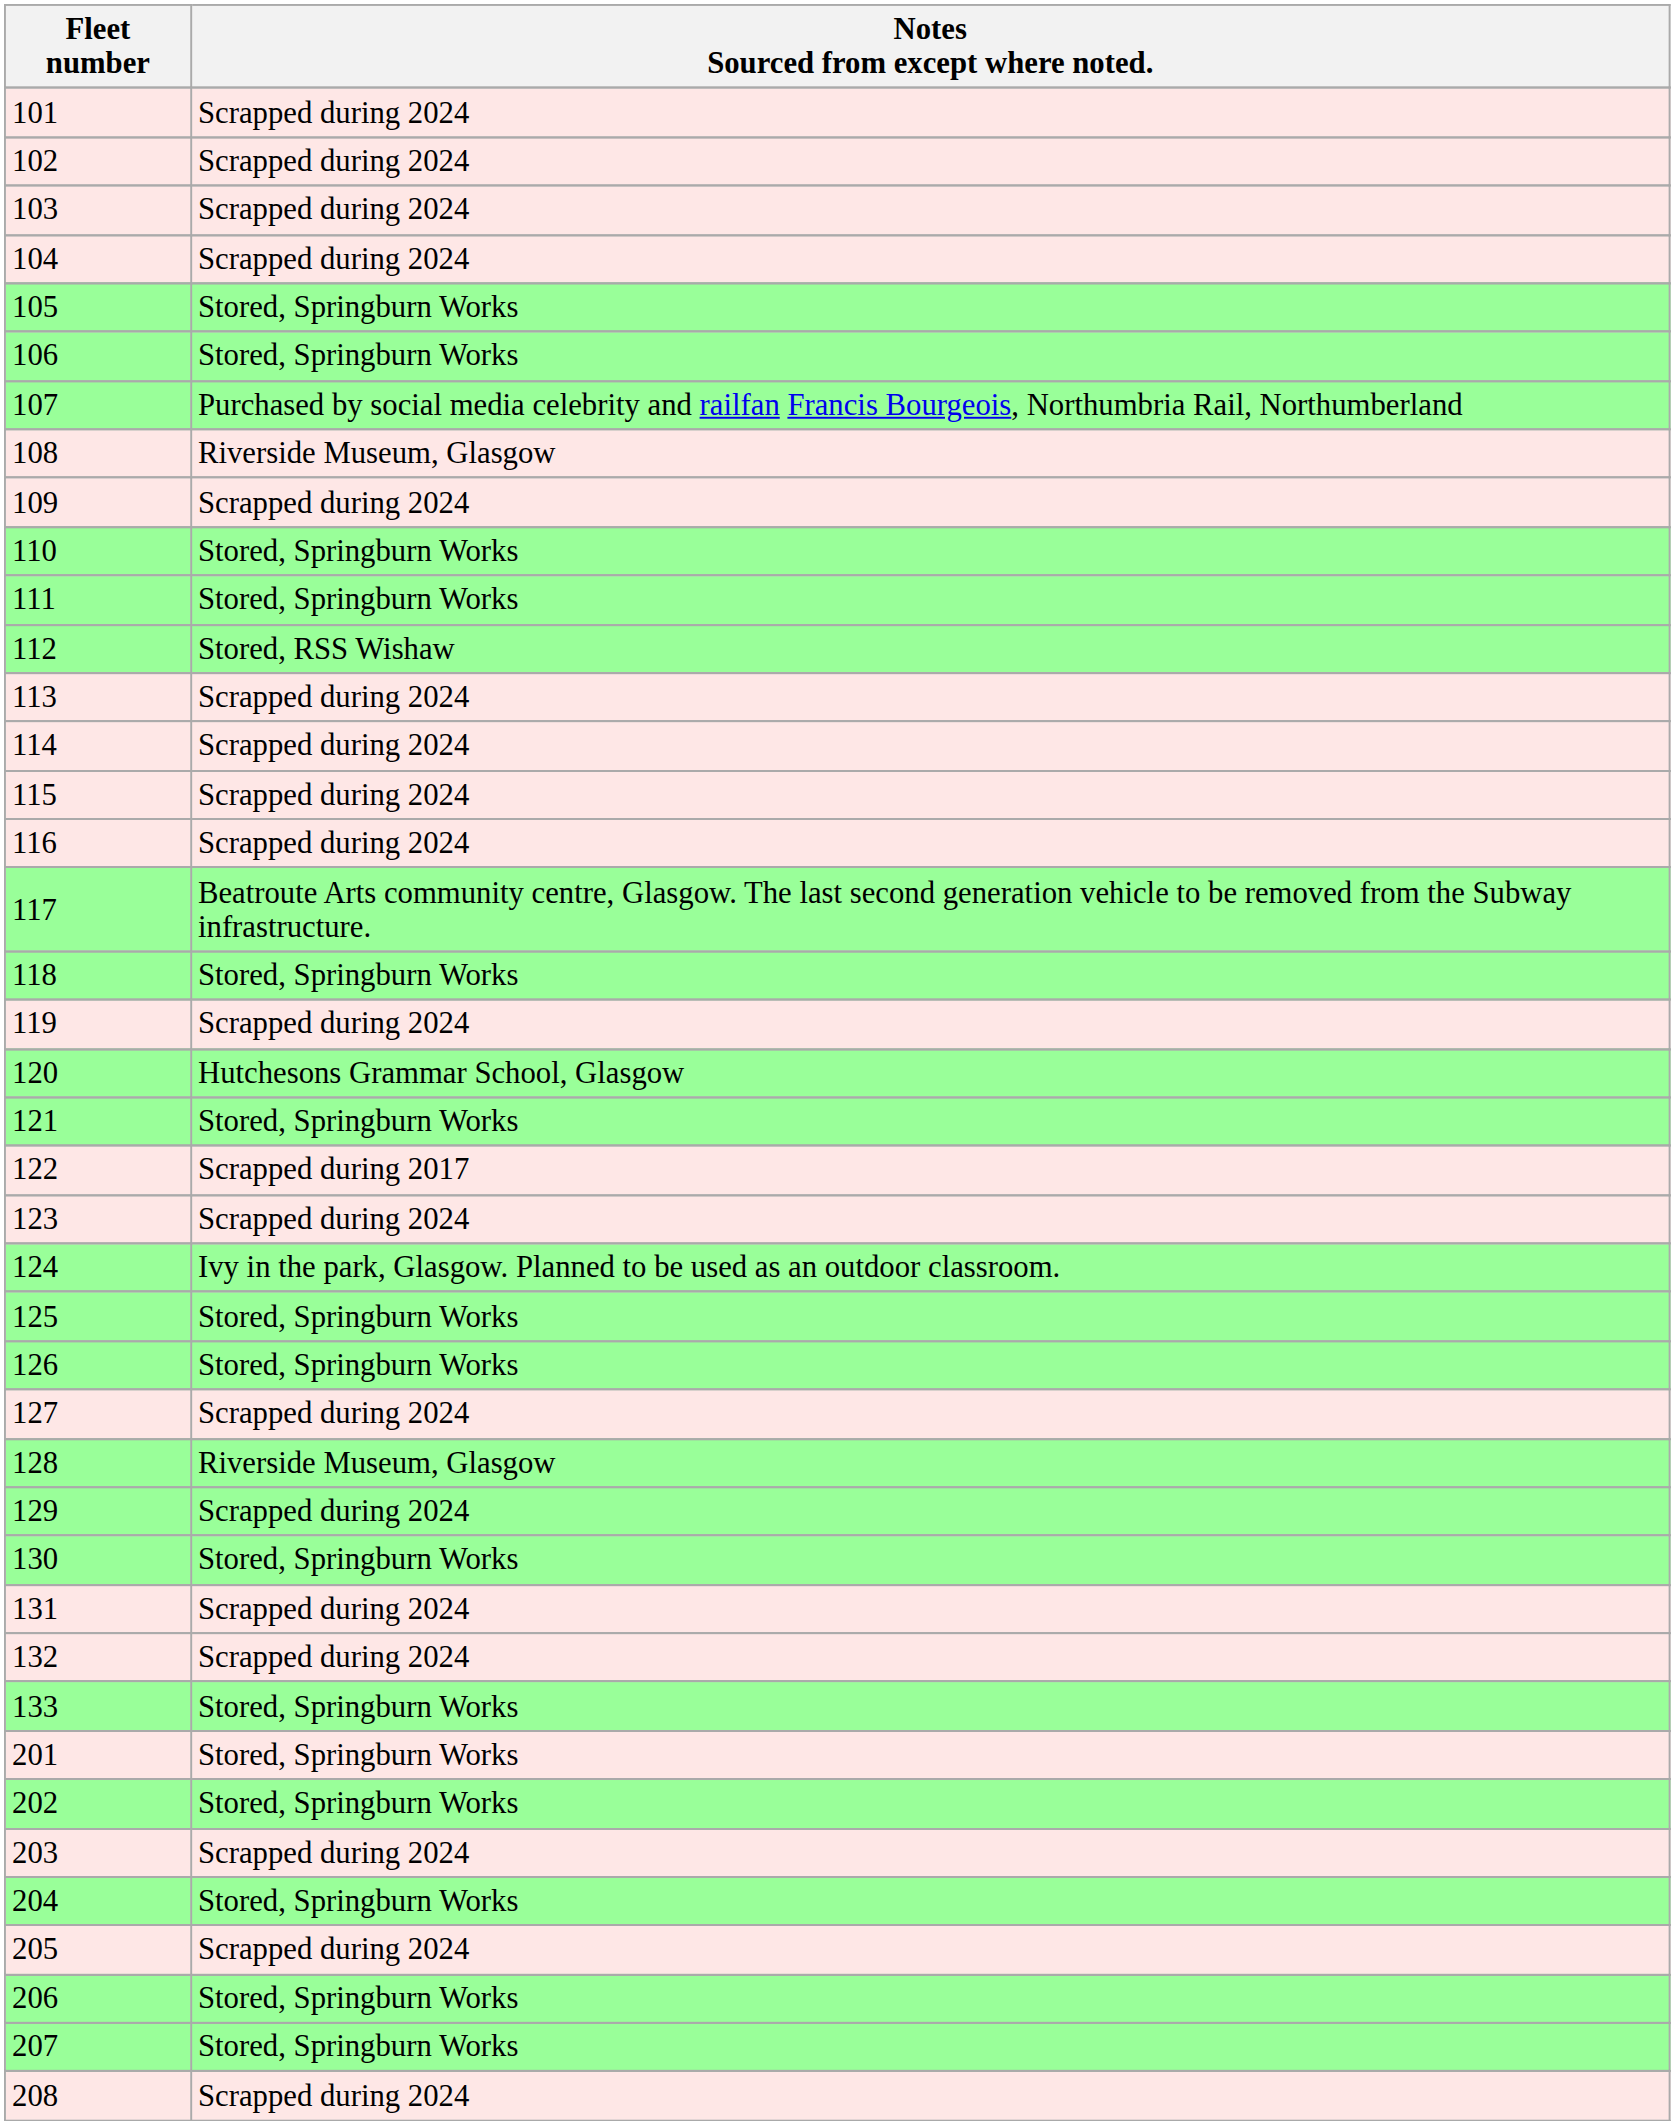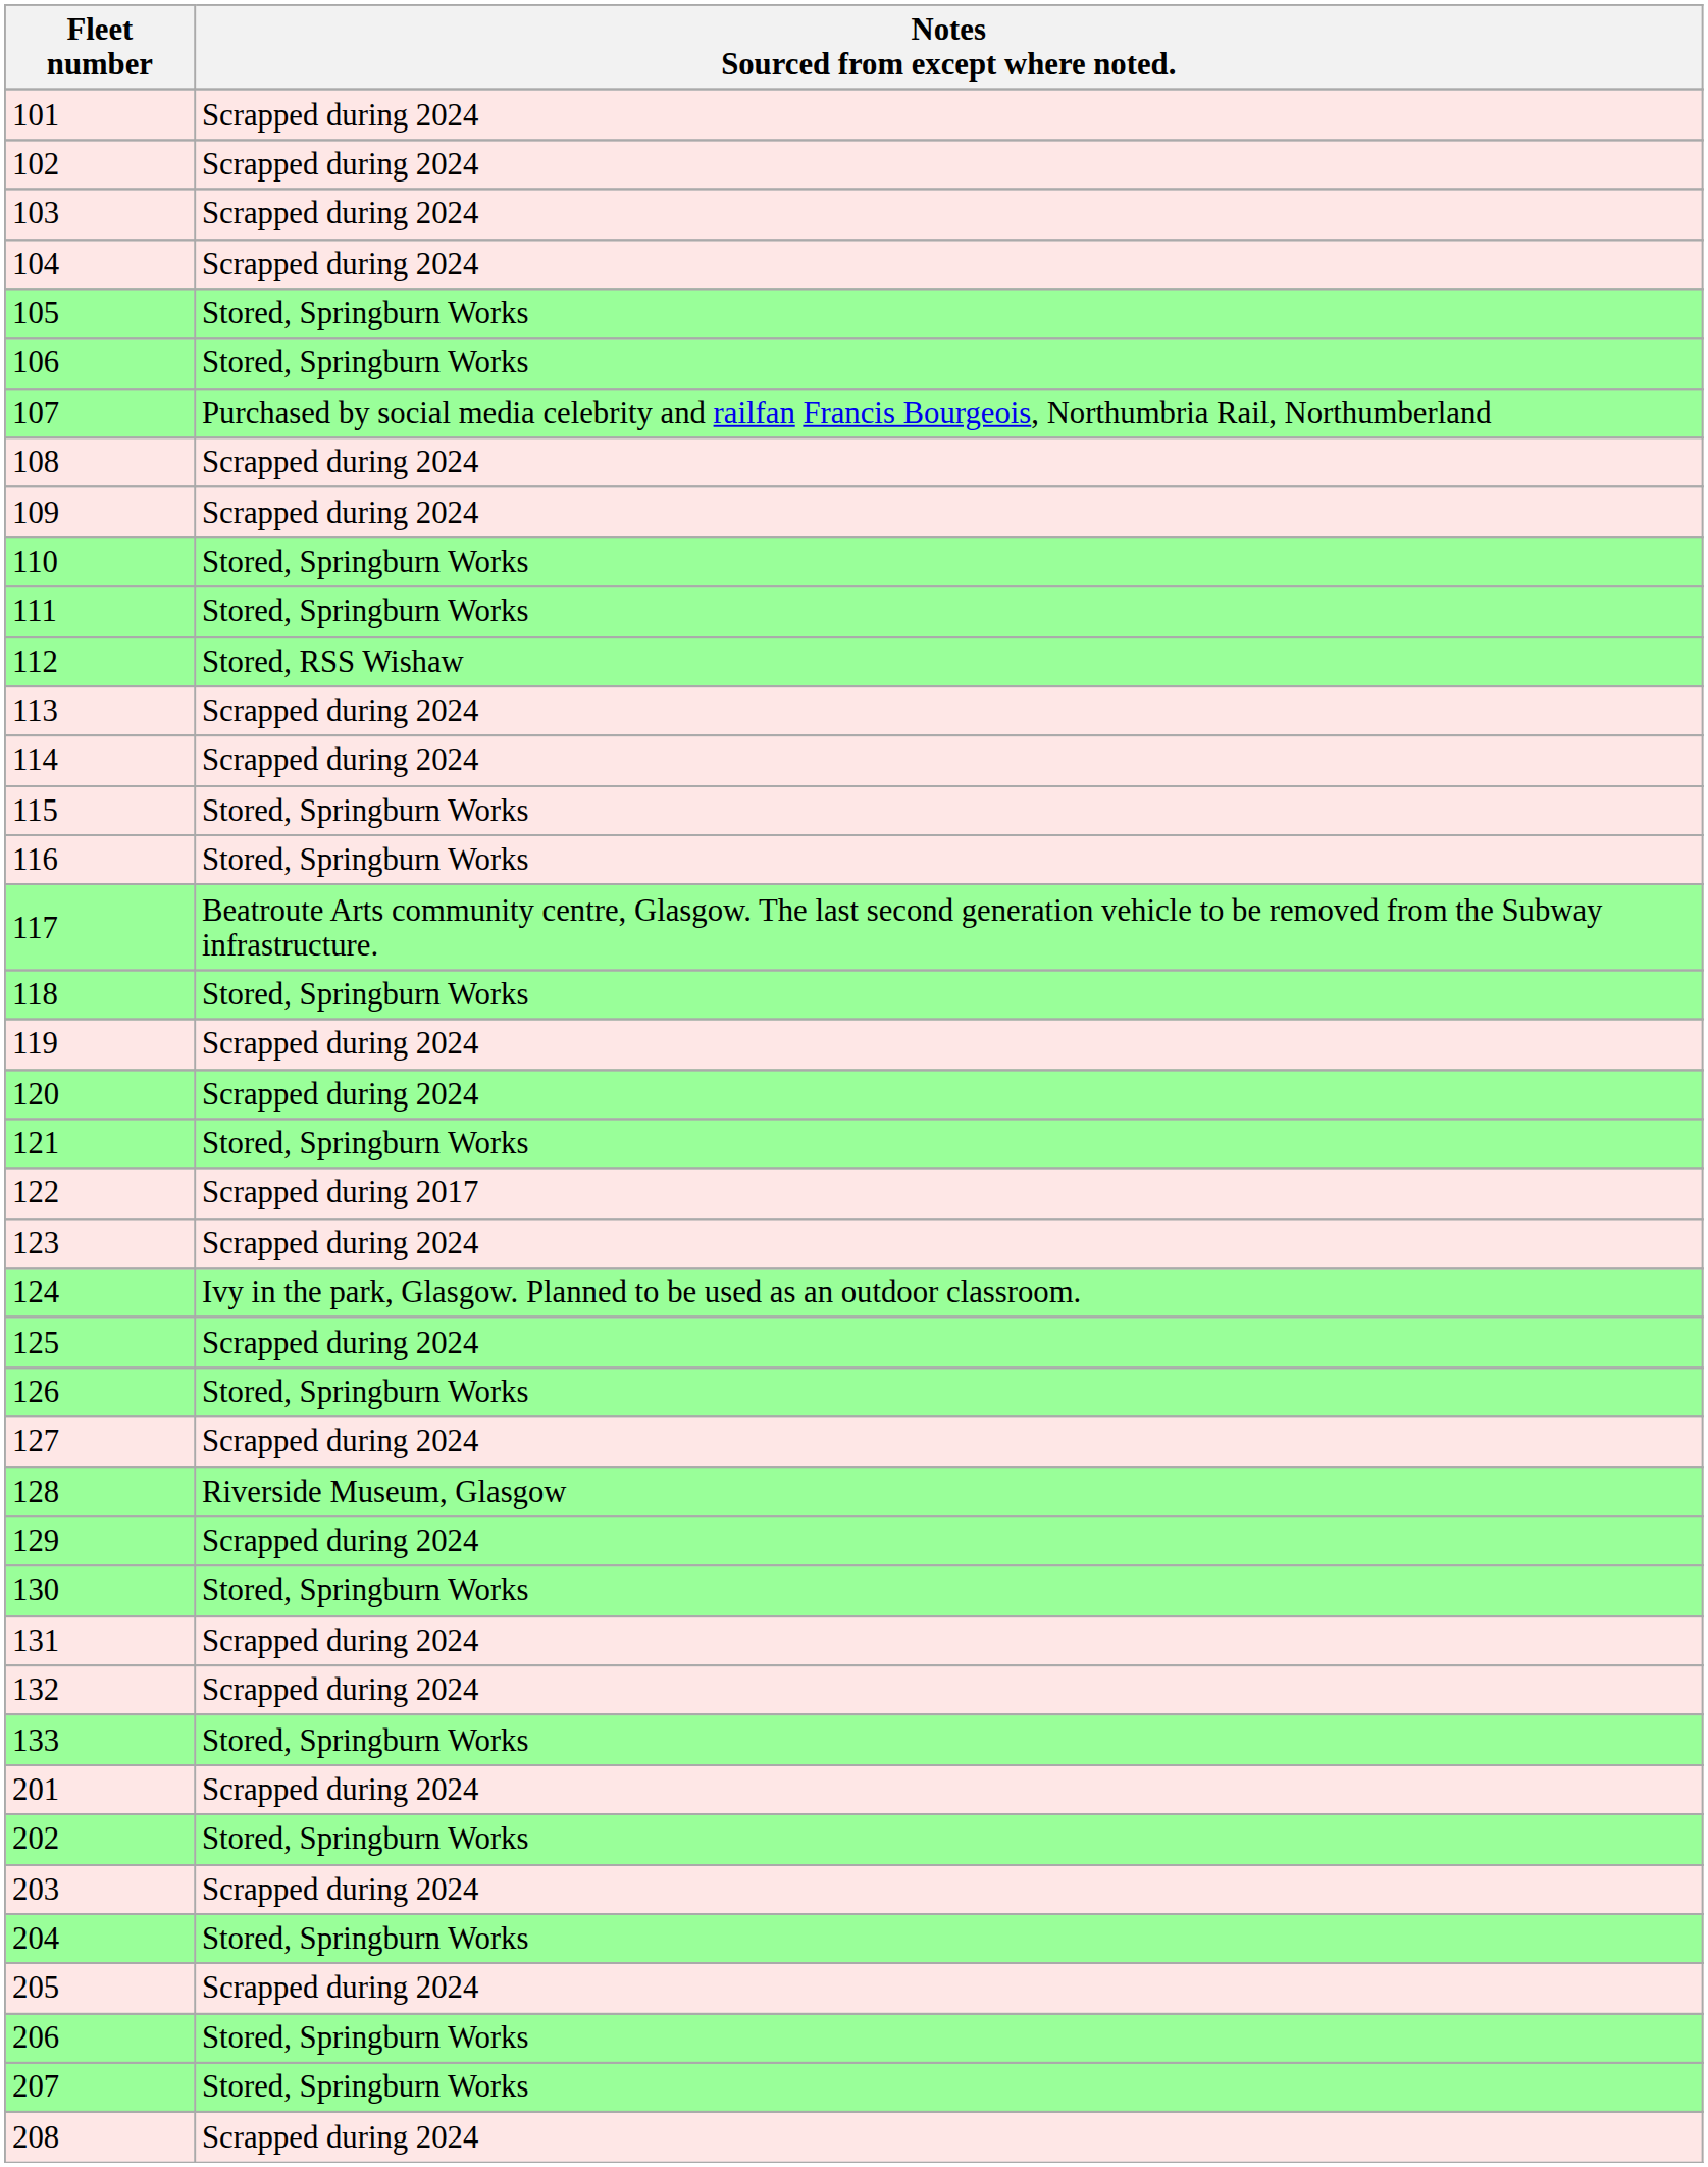108 | Notes Sourced from except where noted.: Riverside Museum, Glasgow -> Scrapped during 2024
115 | Notes Sourced from except where noted.: Scrapped during 2024 -> Stored, Springburn Works
116 | Notes Sourced from except where noted.: Scrapped during 2024 -> Stored, Springburn Works
120 | Notes Sourced from except where noted.: Hutchesons Grammar School, Glasgow -> Scrapped during 2024
125 | Notes Sourced from except where noted.: Stored, Springburn Works -> Scrapped during 2024
201 | Notes Sourced from except where noted.: Stored, Springburn Works -> Scrapped during 2024
